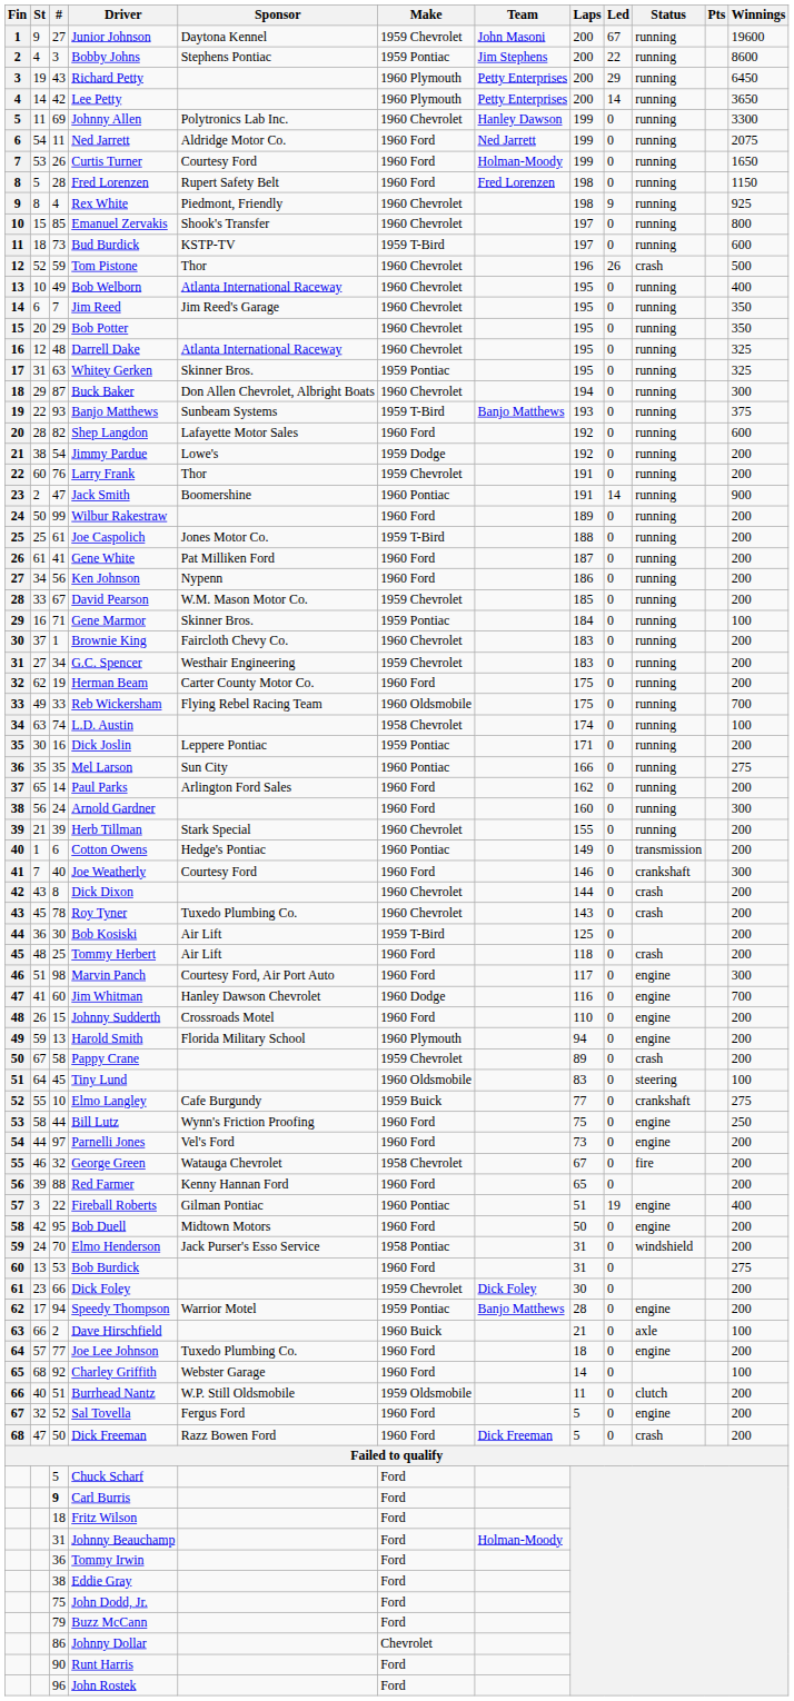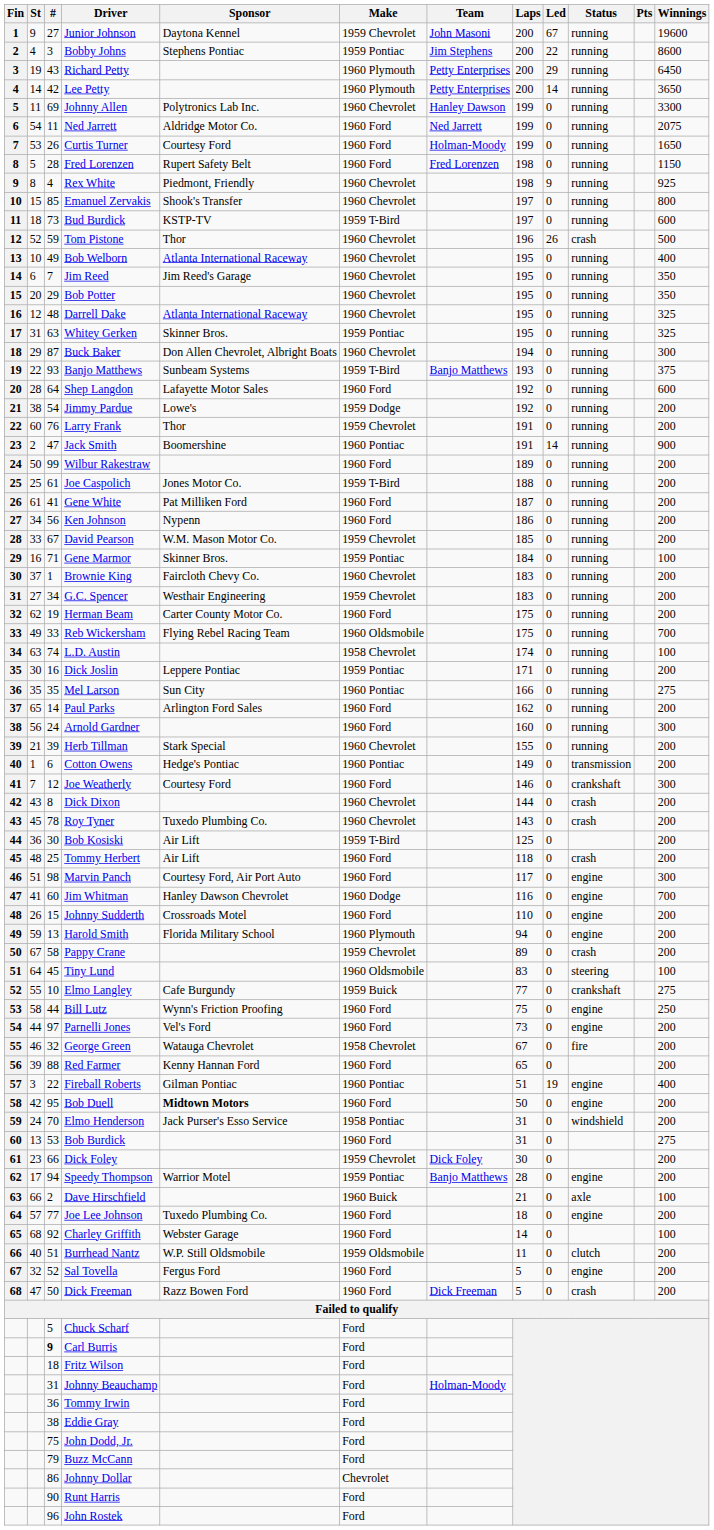Shep Langdon | #: 82 -> 64
Joe Weatherly | #: 40 -> 12
Bob Duell | Sponsor: normal -> bold
